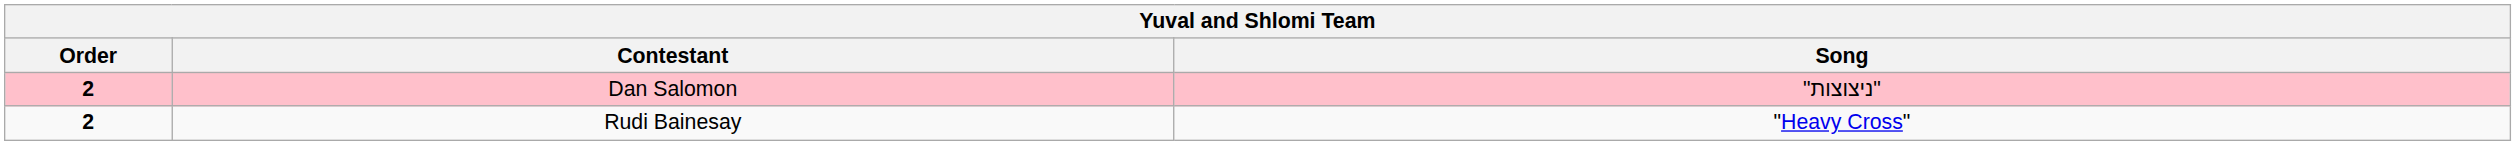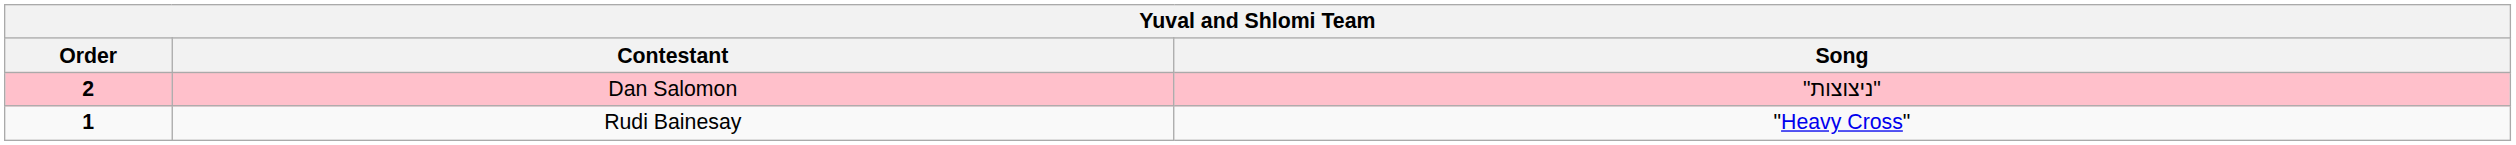Rudi Bainesay | Order: 2 -> 1
